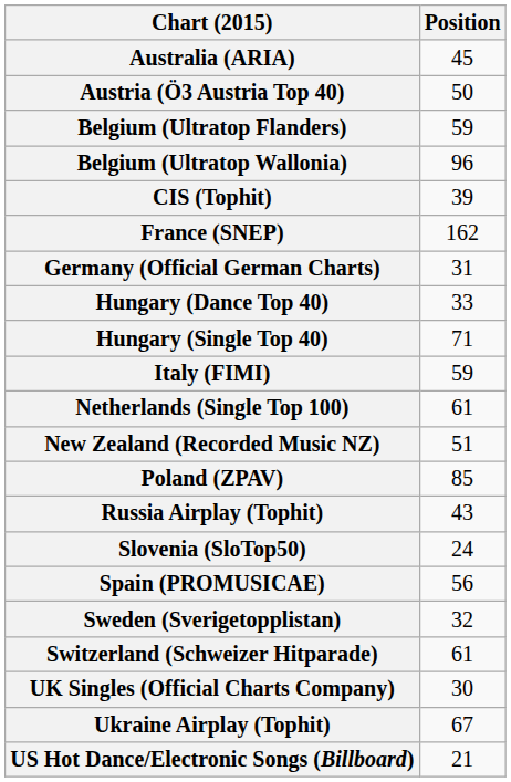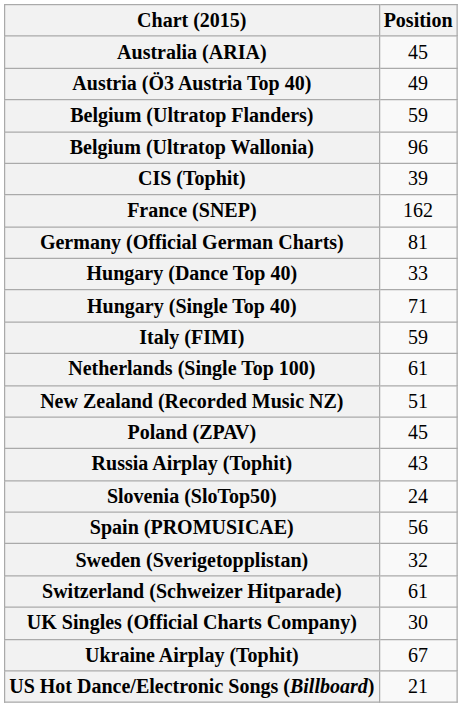Austria (Ö3 Austria Top 40) | Position: 50 -> 49
Germany (Official German Charts) | Position: 31 -> 81
Poland (ZPAV) | Position: 85 -> 45
